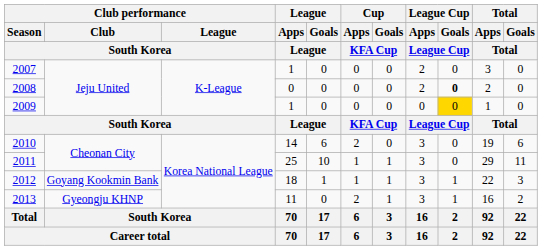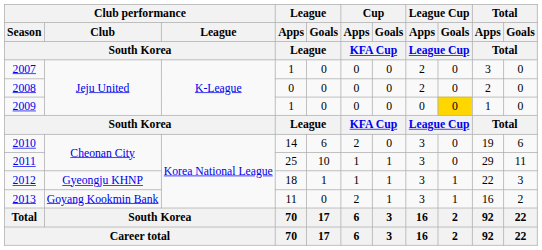2008 | League Cup / Goals / League Cup: bold -> normal
2012 | Club performance / Club / South Korea: Goyang Kookmin Bank -> Gyeongju KHNP
2013 | Club performance / Club / South Korea: Gyeongju KHNP -> Goyang Kookmin Bank
